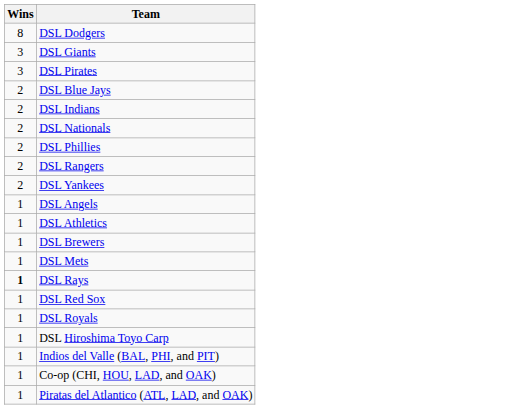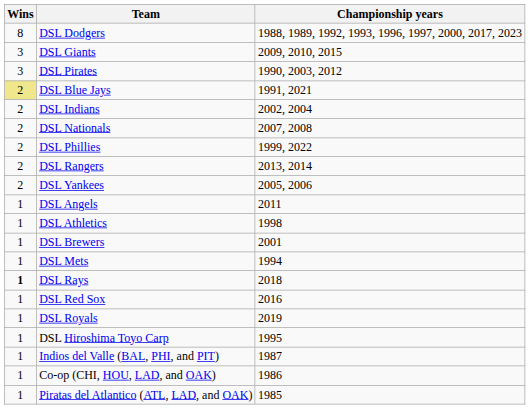+ column: Championship years | 1988, 1989, 1992, 1993, 1996, 1997, 2000, 2017, 2023 | 2009, 2010, 2015 | 1990, 2003, 2012 | 1991, 2021 | 2002, 2004 | 2007, 2008 | 1999, 2022 | 2013, 2014 | 2005, 2006 | 2011 | 1998 | 2001 | 1994 | 2018 | 2016 | 2019 | 1995 | 1987 | 1986 | 1985
DSL Blue Jays | Wins: no background -> khaki background
